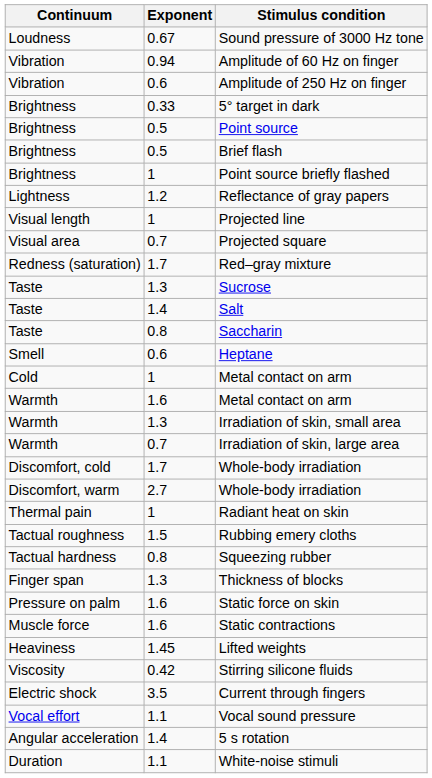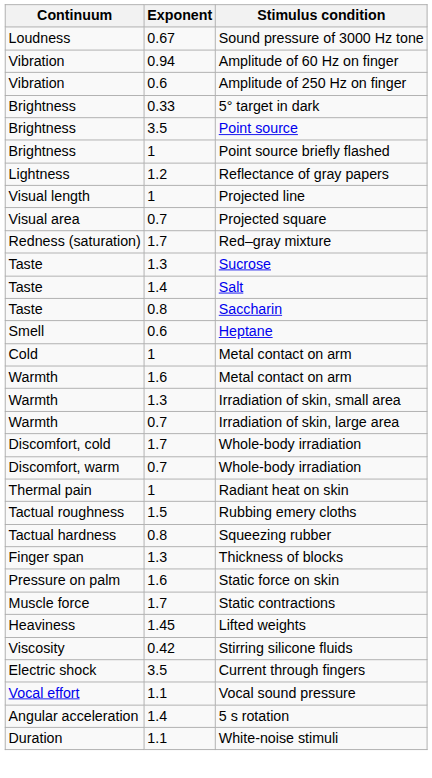Point source | Exponent: 0.5 -> 3.5
- row: Brightness | 0.5 | Brief flash
Discomfort, warm / Whole-body irradiation | Exponent: 2.7 -> 0.7
Static contractions | Exponent: 1.6 -> 1.7
